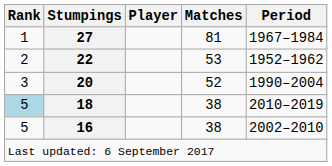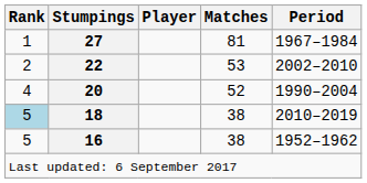22 | Period: 1952–1962 -> 2002–2010
20 | Rank: 3 -> 4
16 | Period: 2002–2010 -> 1952–1962
